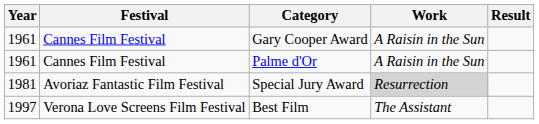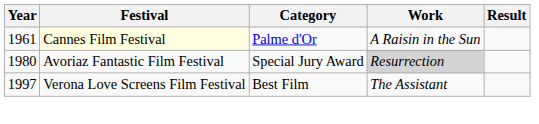- row: 1961 | Cannes Film Festival | Gary Cooper Award | A Raisin in the Sun
Palme d'Or | Festival: no background -> lightyellow background
Special Jury Award | Year: 1981 -> 1980
